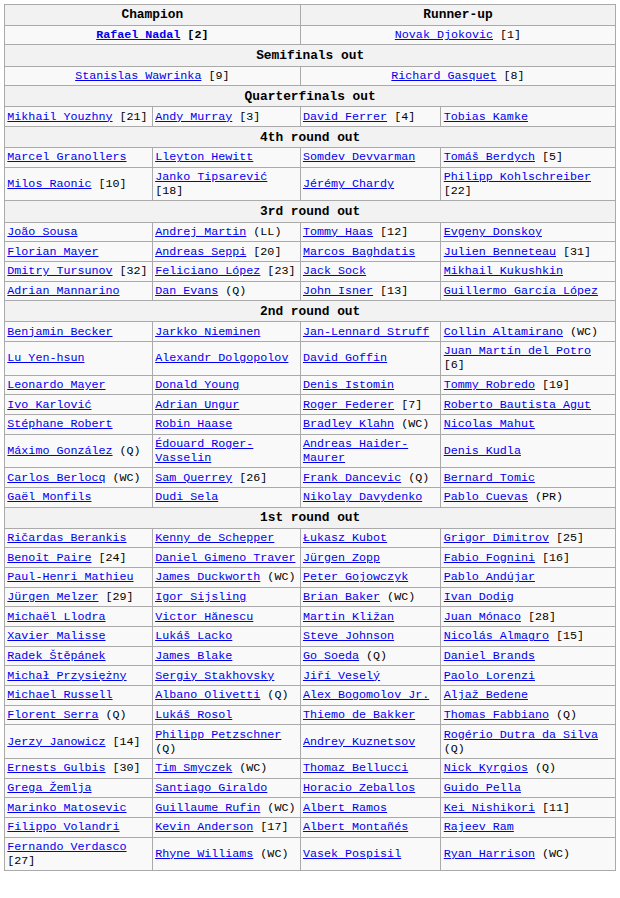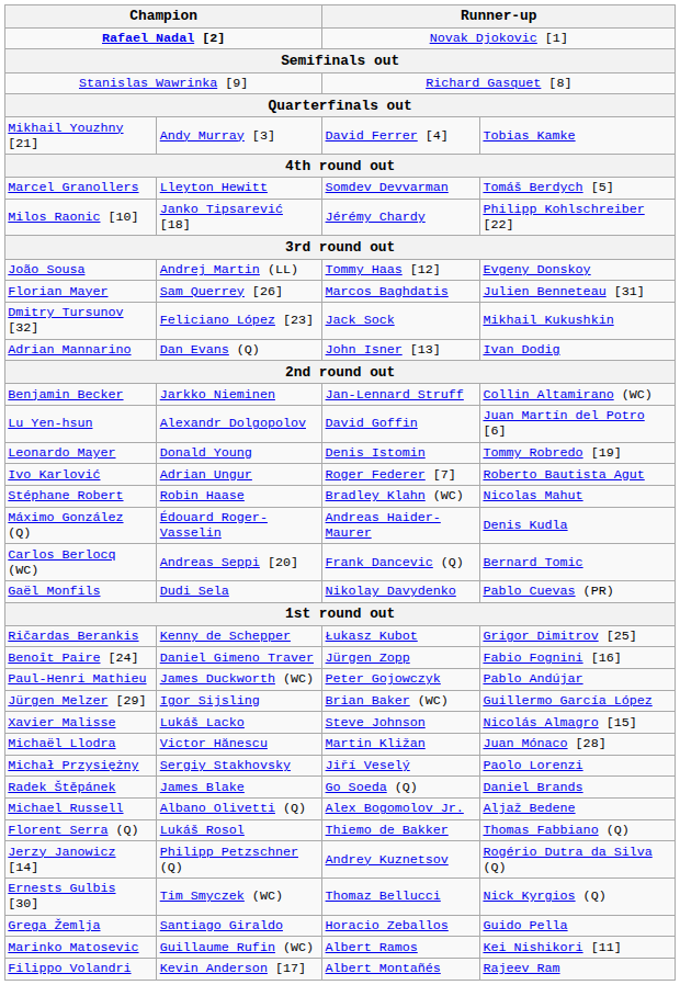Florian Mayer | column 2: Andreas Seppi [20] -> Sam Querrey [26]
Adrian Mannarino | column 4: Guillermo García López -> Ivan Dodig
Carlos Berlocq (WC) | column 2: Sam Querrey [26] -> Andreas Seppi [20]
Jürgen Melzer [29] | column 4: Ivan Dodig -> Guillermo García López
rows swapped: Michaël Llodra <-> Xavier Malisse
rows swapped: Radek Štěpánek <-> Michał Przysiężny
- row: Fernando Verdasco [27] | Rhyne Williams (WC) | Vasek Pospisil | Ryan Harrison (WC)
